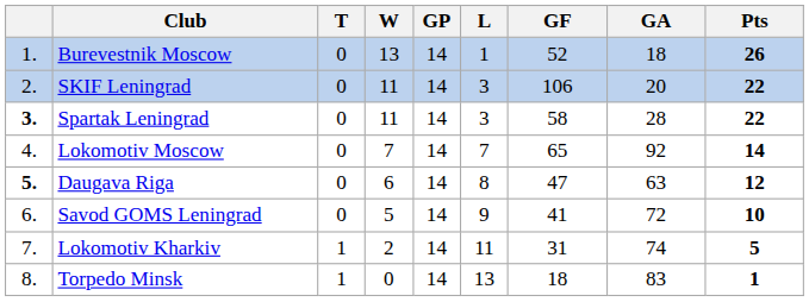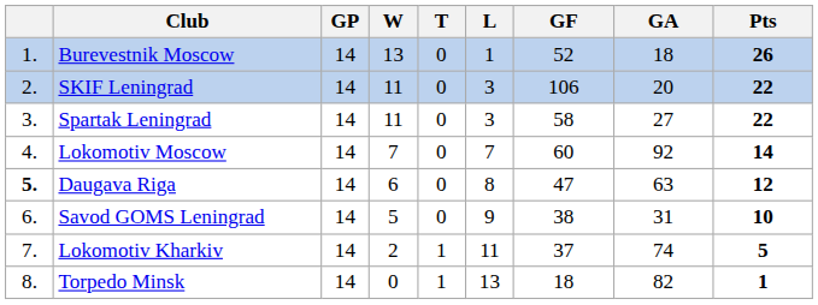columns swapped: GP <-> T
Spartak Leningrad | column 1: bold -> normal
Spartak Leningrad | GA: 28 -> 27
Lokomotiv Moscow | GF: 65 -> 60
Savod GOMS Leningrad | GF: 41 -> 38
Savod GOMS Leningrad | GA: 72 -> 31
Lokomotiv Kharkiv | GF: 31 -> 37
Torpedo Minsk | GA: 83 -> 82
